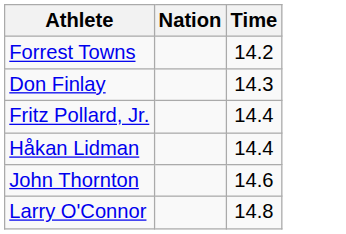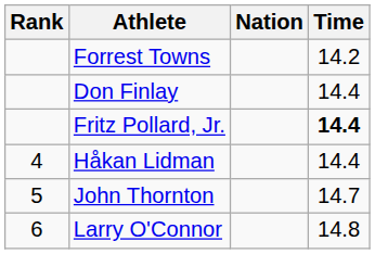+ column: Rank | 4 | 5 | 6
Don Finlay | Time: 14.3 -> 14.4
Fritz Pollard, Jr. | Time: normal -> bold
John Thornton | Time: 14.6 -> 14.7
